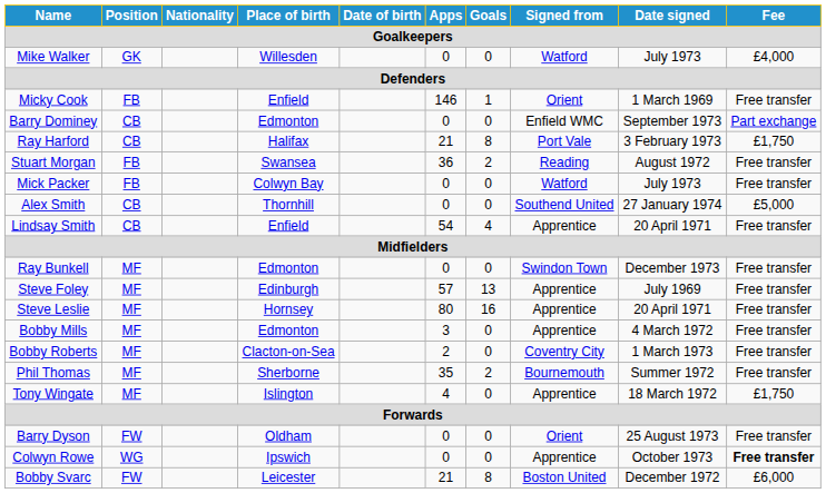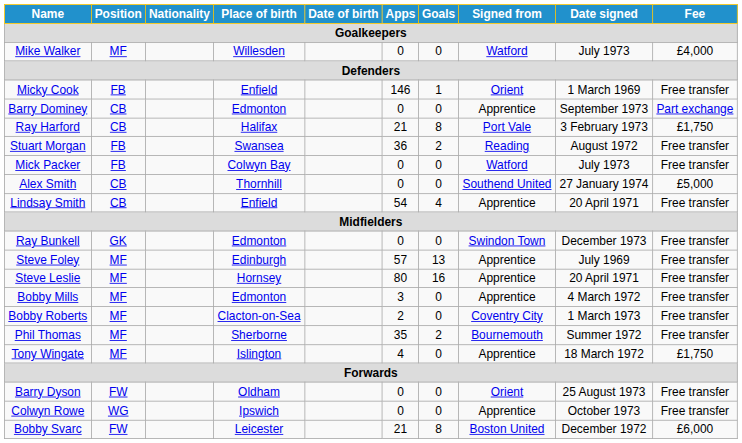Mike Walker | Position: GK -> MF
Barry Dominey | Signed from: Enfield WMC -> Apprentice
Ray Bunkell | Position: MF -> GK
Colwyn Rowe | Fee: bold -> normal
